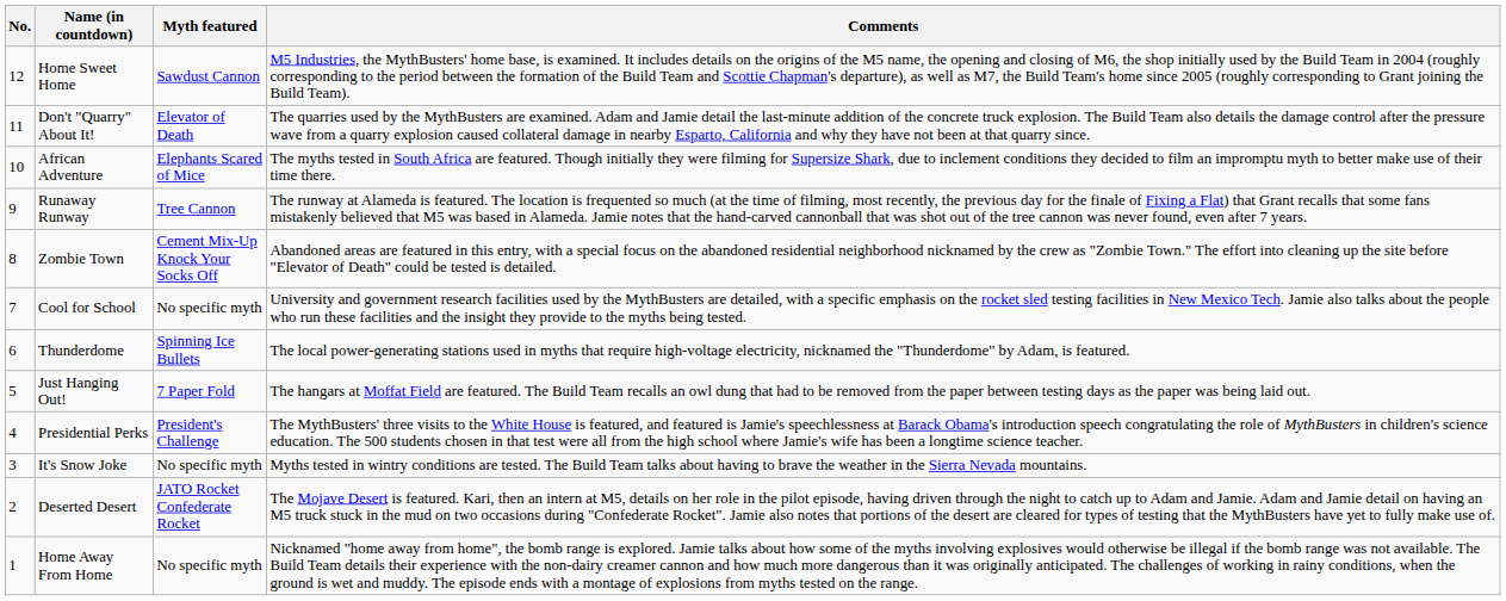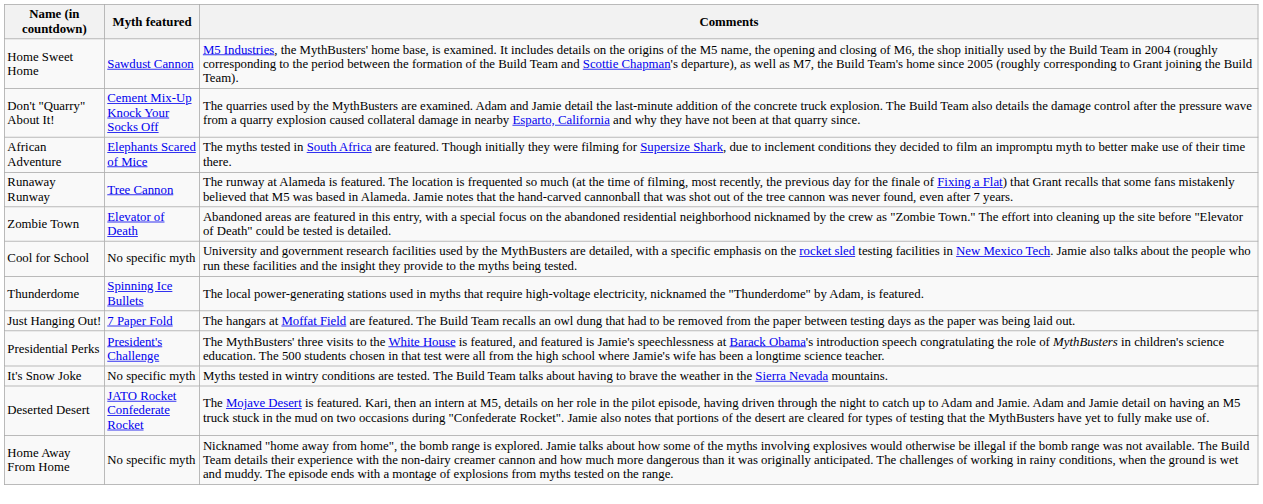- column: No. | 12 | 11 | 10 | 9 | 8 | 7 | 6 | 5 | 4 | 3 | 2 | 1
Don't "Quarry" About It! | Myth featured: Elevator of Death -> Cement Mix-Up Knock Your Socks Off
Zombie Town | Myth featured: Cement Mix-Up Knock Your Socks Off -> Elevator of Death
